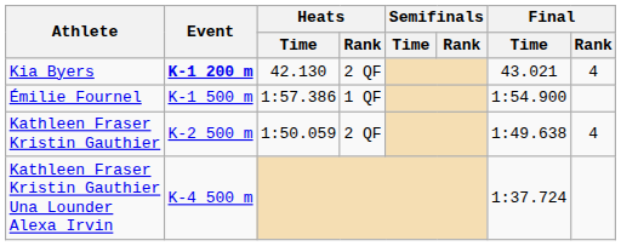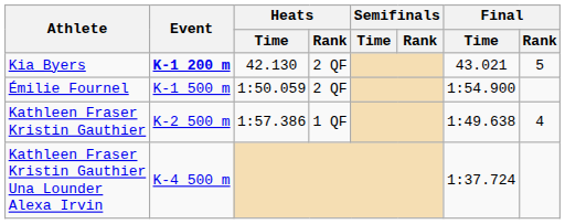Kia Byers | Final / Rank: 4 -> 5
Émilie Fournel | Heats / Time: 1:57.386 -> 1:50.059
Émilie Fournel | Heats / Rank: 1 QF -> 2 QF
Kathleen Fraser Kristin Gauthier | Heats / Time: 1:50.059 -> 1:57.386
Kathleen Fraser Kristin Gauthier | Heats / Rank: 2 QF -> 1 QF
